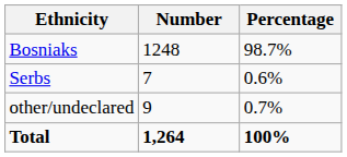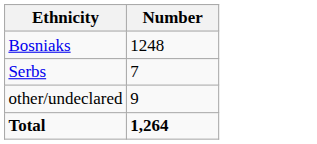- column: Percentage | 98.7% | 0.6% | 0.7% | 100%
